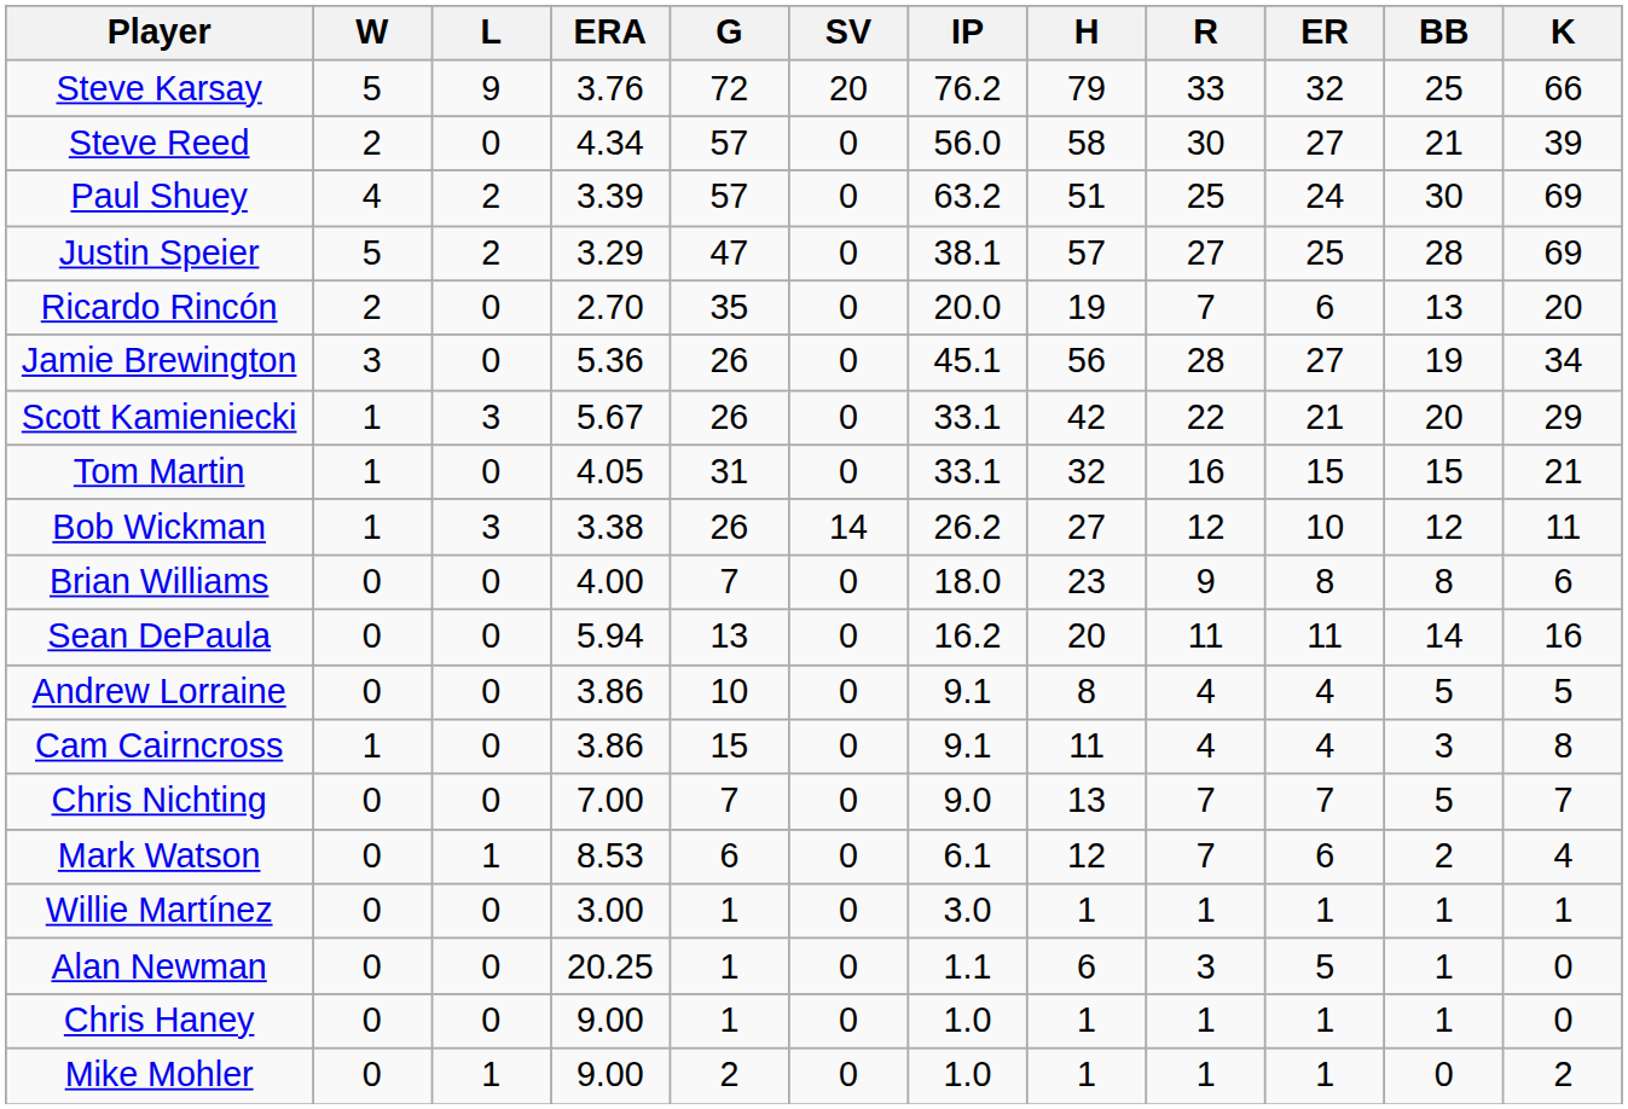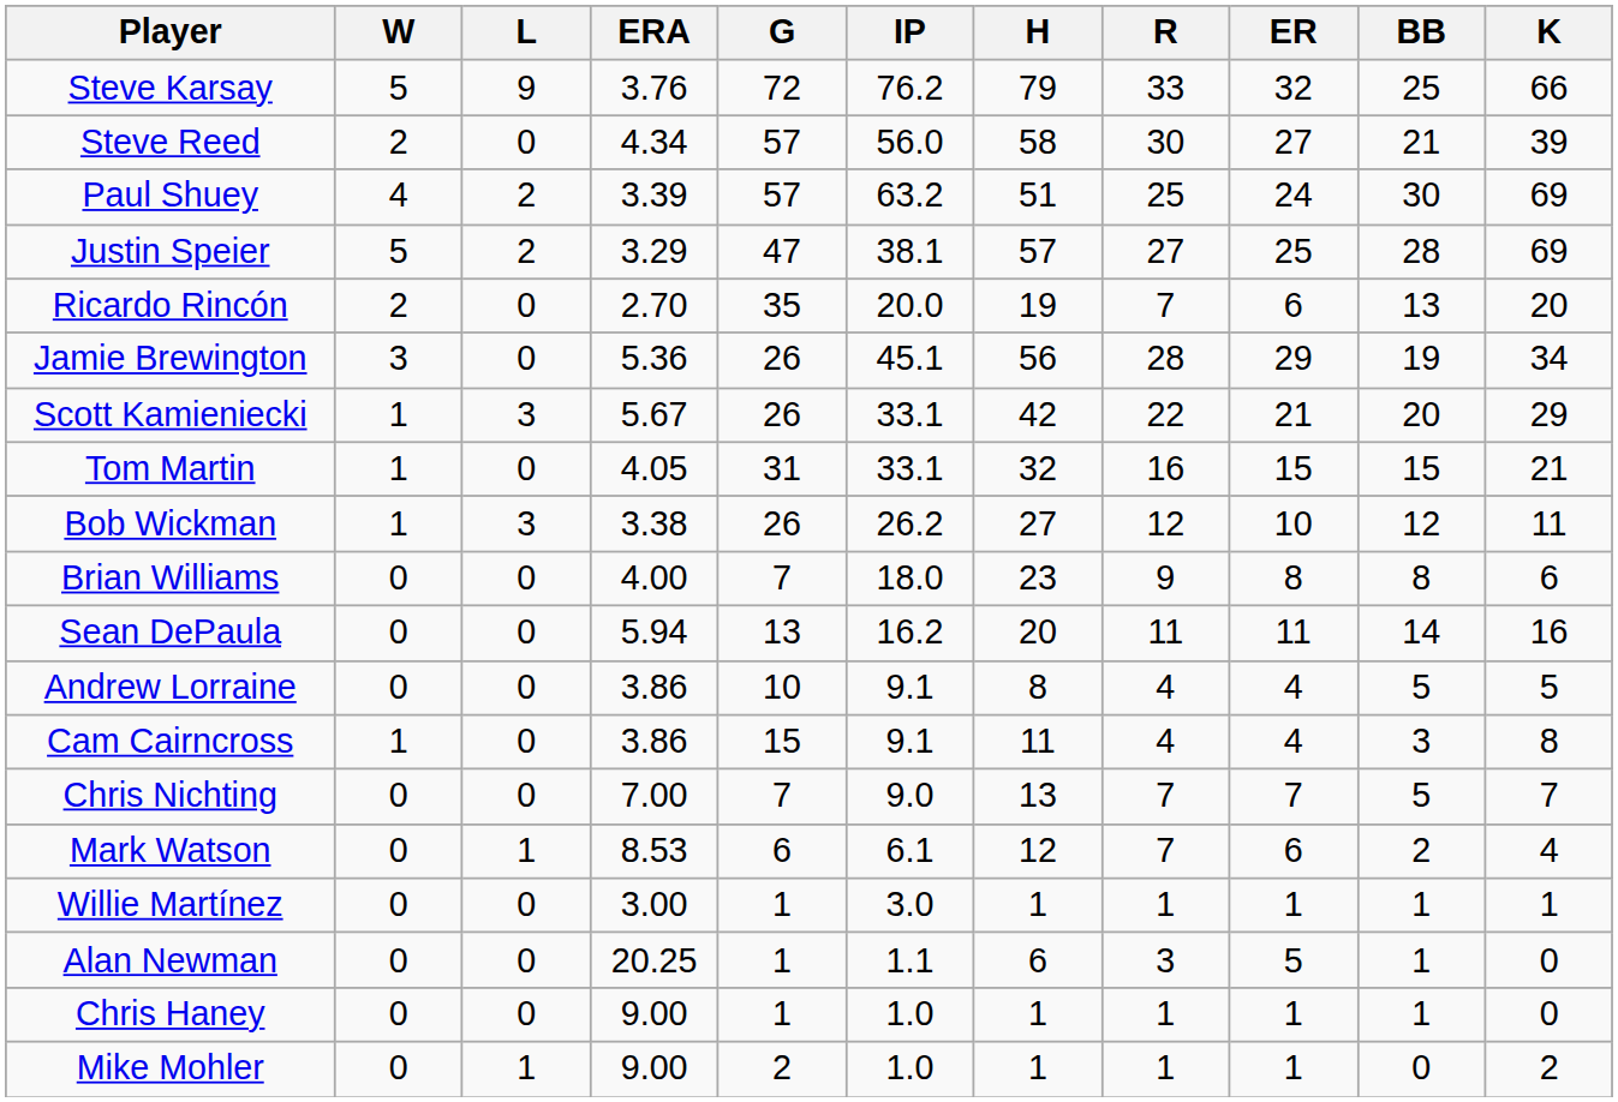- column: SV | 20 | 0 | 0 | 0 | 0 | 0 | 0 | 0 | 14 | 0 | 0 | 0 | 0 | 0 | 0 | 0 | 0 | 0 | 0
Jamie Brewington | ER: 27 -> 29
